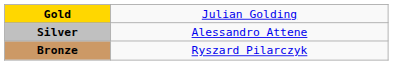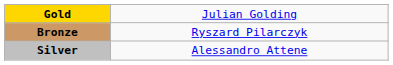rows swapped: Silver <-> Bronze
